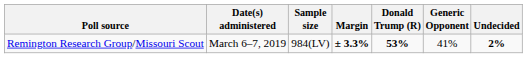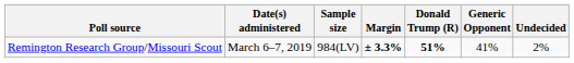Remington Research Group/Missouri Scout | Donald Trump (R): 53% -> 51%
Remington Research Group/Missouri Scout | Undecided: bold -> normal
